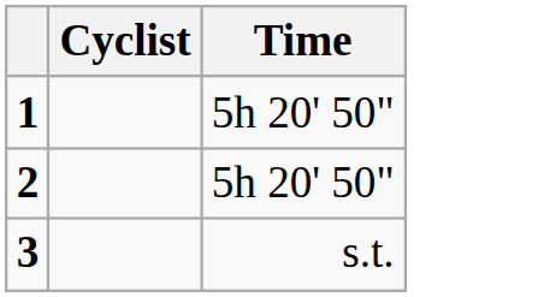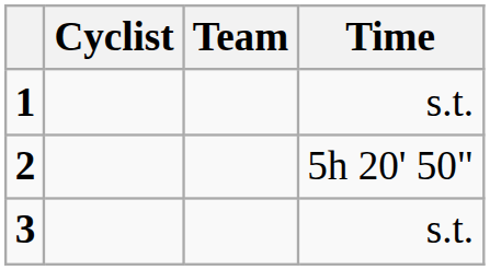+ column: Team
1 | Time: 5h 20' 50" -> s.t.
